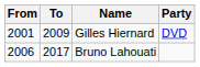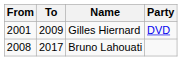Bruno Lahouati | From: 2006 -> 2008
